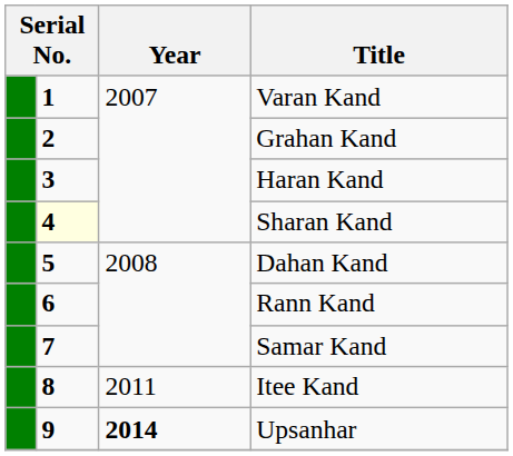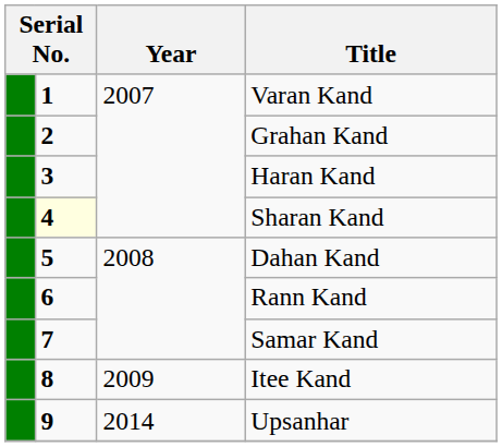Itee Kand | Year: 2011 -> 2009
Upsanhar | Year: bold -> normal
